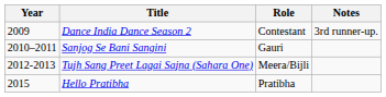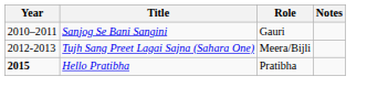- row: 2009 | Dance India Dance Season 2 | Contestant | 3rd runner-up.
Hello Pratibha | Year: normal -> bold
